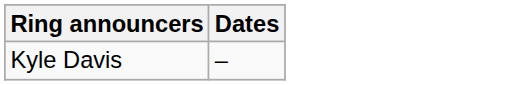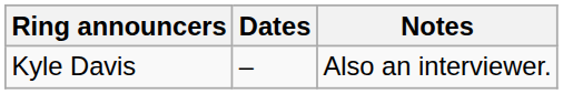+ column: Notes | Also an interviewer.
